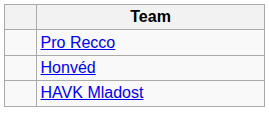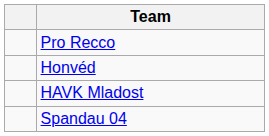+ row: Spandau 04
